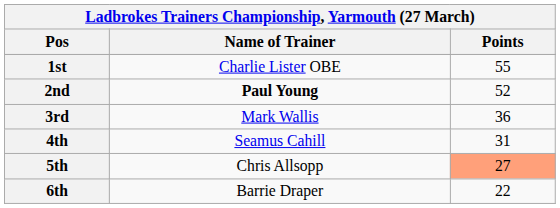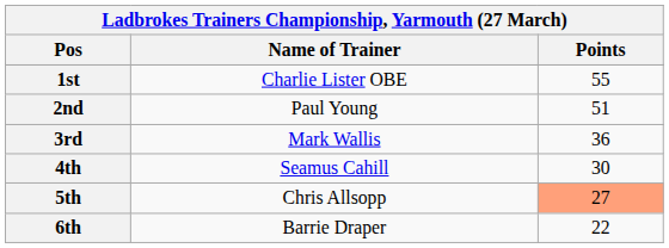2nd | Name of Trainer: bold -> normal
2nd | Points: 52 -> 51
4th | Points: 31 -> 30
